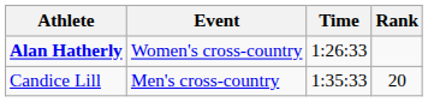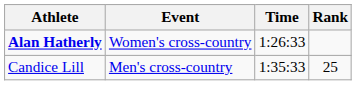Candice Lill | Rank: 20 -> 25
